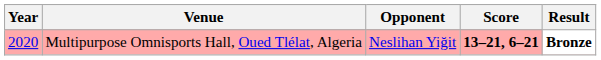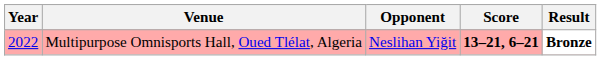Multipurpose Omnisports Hall, Oued Tlélat, Algeria | Year: 2020 -> 2022
